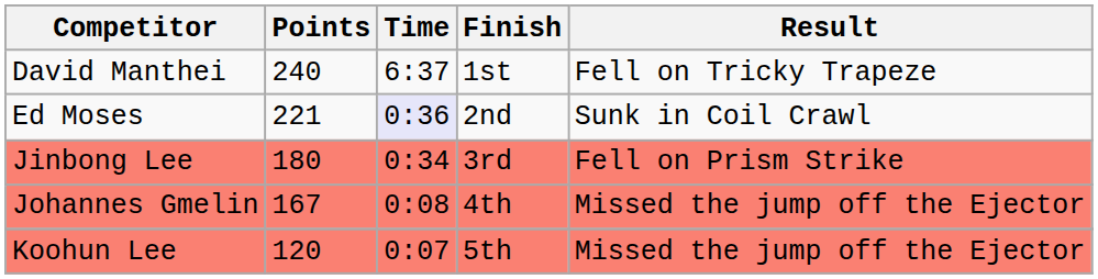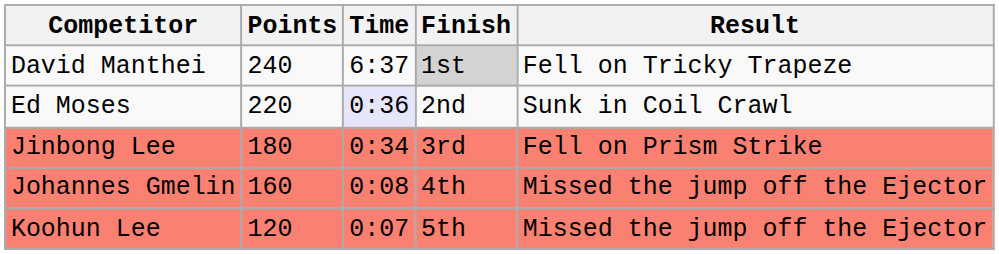David Manthei | Finish: no background -> lightgrey background
Ed Moses | Points: 221 -> 220
Johannes Gmelin | Points: 167 -> 160
